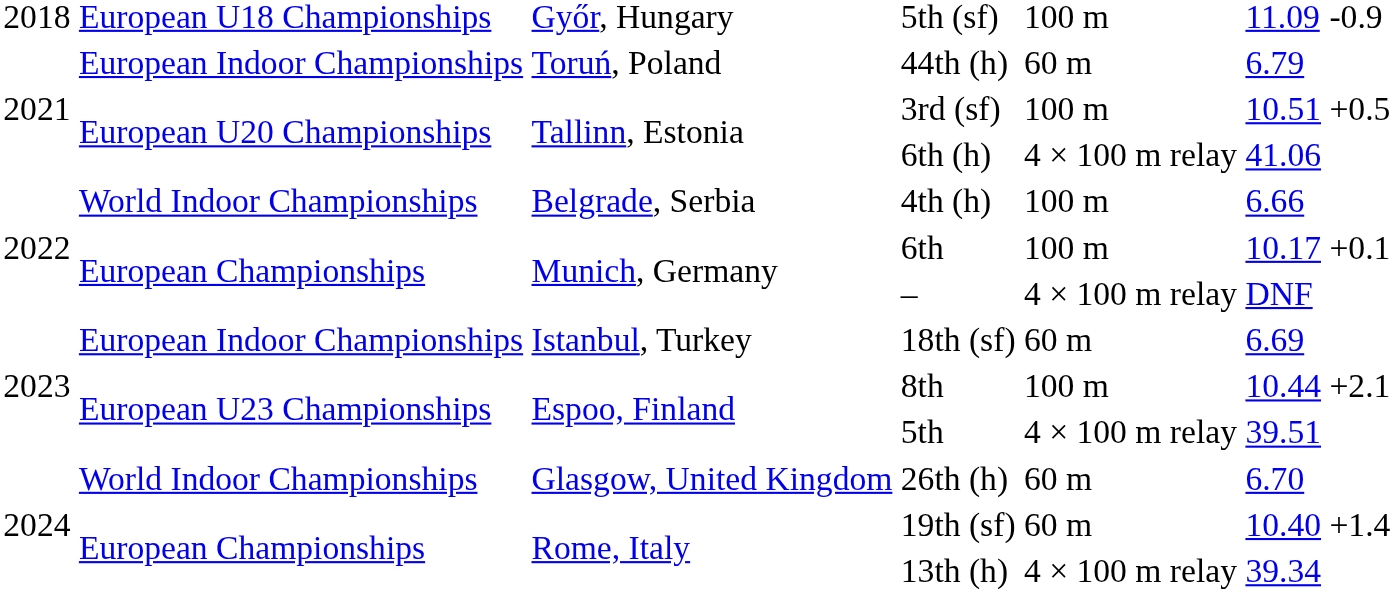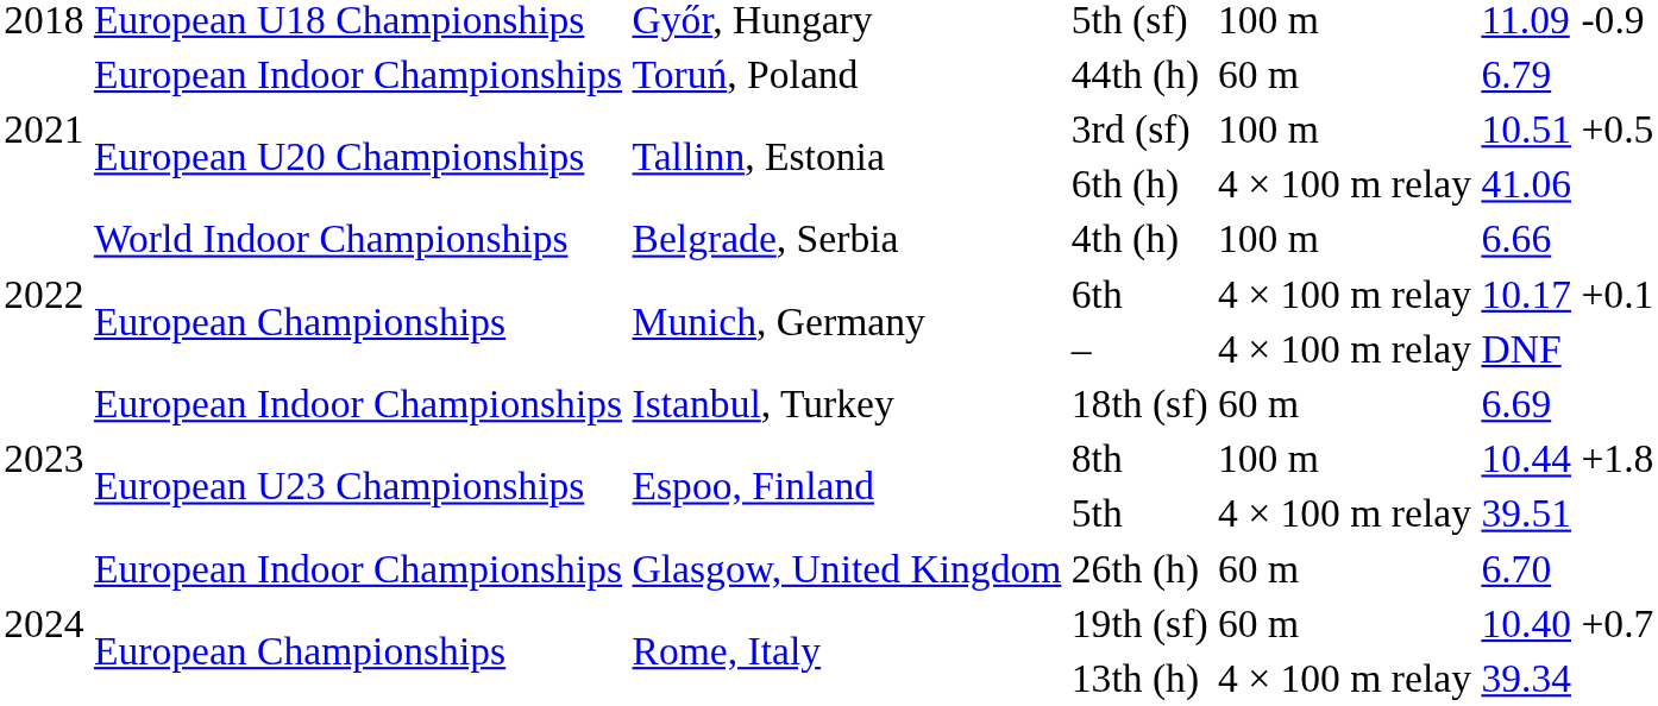6th | column 5: 100 m -> 4 × 100 m relay
8th | column 7: +2.1 -> +1.8
26th (h) | column 2: World Indoor Championships -> European Indoor Championships
19th (sf) | column 7: +1.4 -> +0.7
